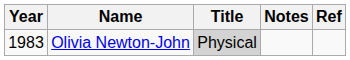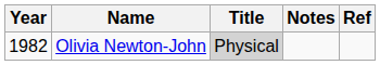Olivia Newton-John | Year: 1983 -> 1982
